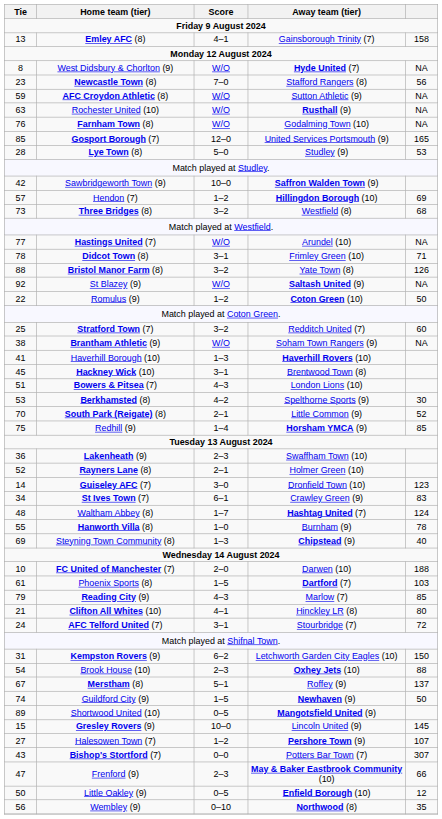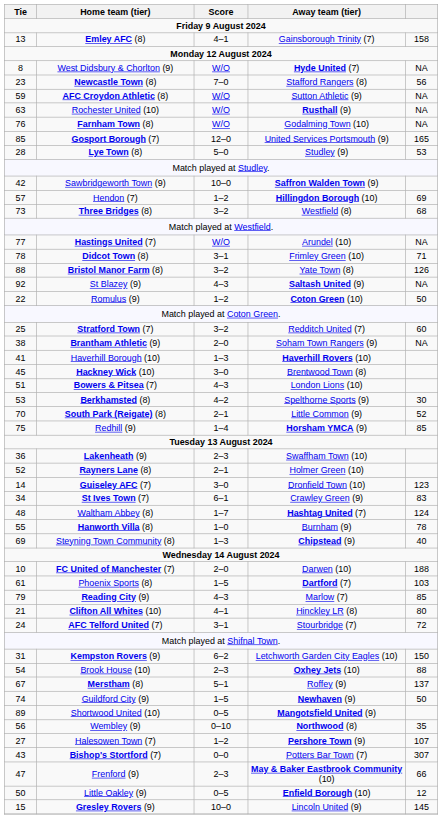St Blazey (9) | Score: W/O -> 4–3
Brantham Athletic (9) | Score: W/O -> 2–0
Hackney Wick (10) | Score: 3–1 -> 3–0
rows swapped: Gresley Rovers (9) <-> Wembley (9)
